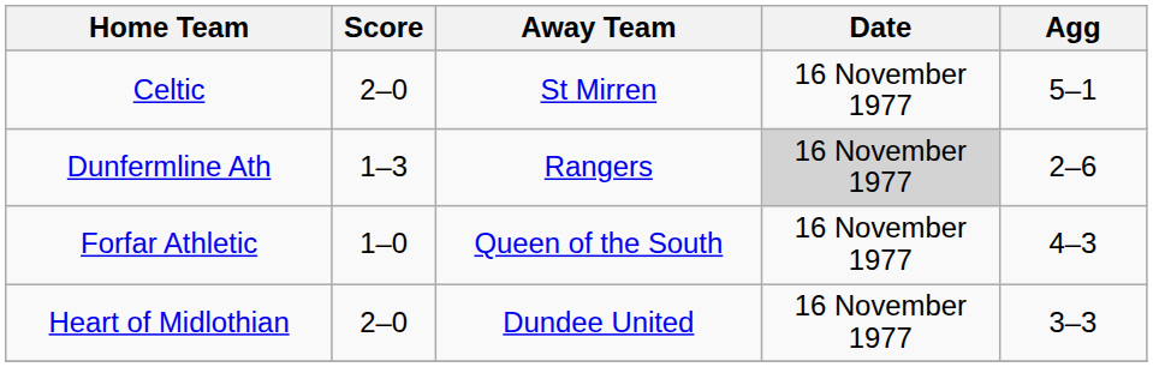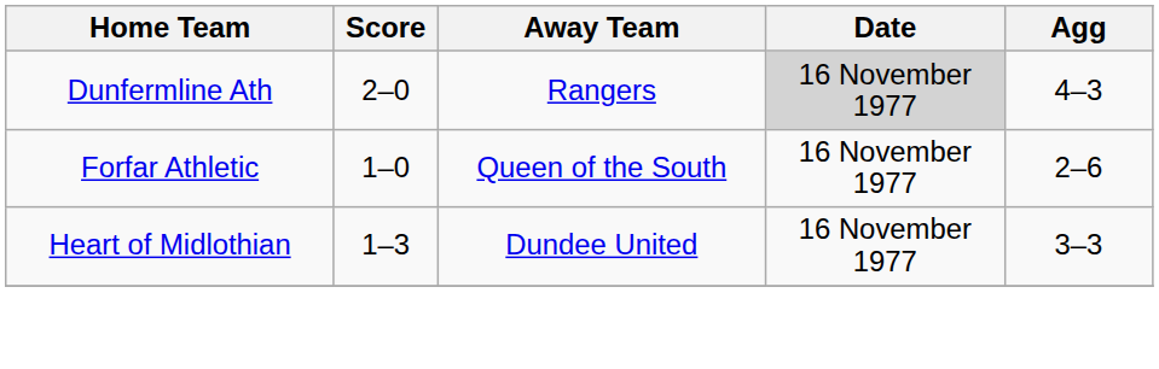- row: Celtic | 2–0 | St Mirren | 16 November 1977 | 5–1
Dunfermline Ath | Score: 1–3 -> 2–0
Dunfermline Ath | Agg: 2–6 -> 4–3
Forfar Athletic | Agg: 4–3 -> 2–6
Heart of Midlothian | Score: 2–0 -> 1–3
